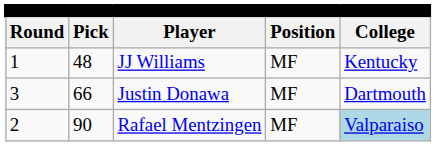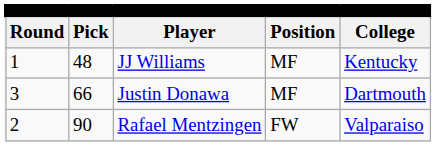Rafael Mentzingen | column 4: MF -> FW
Rafael Mentzingen | column 5: lightblue background -> no background
